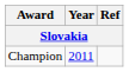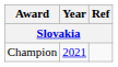Champion | Year: 2011 -> 2021
